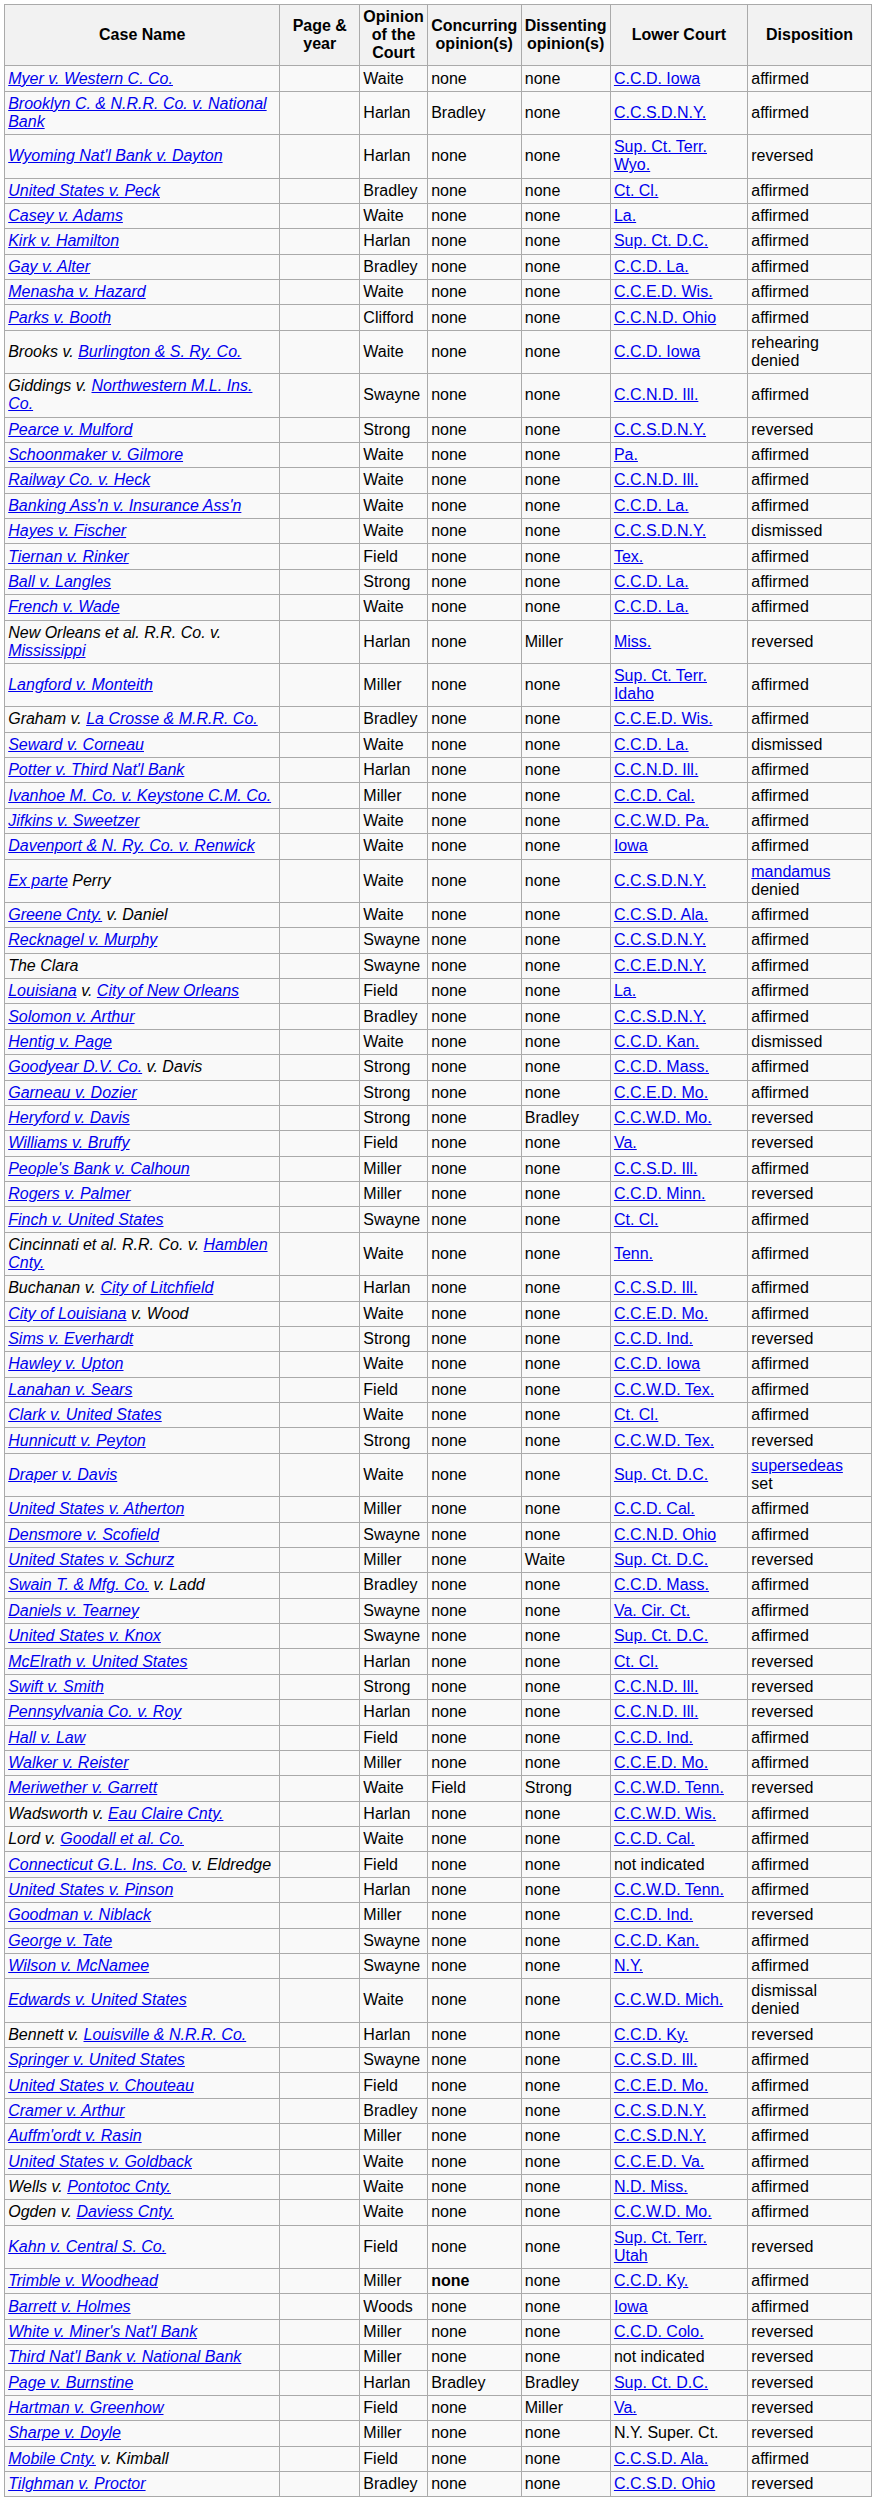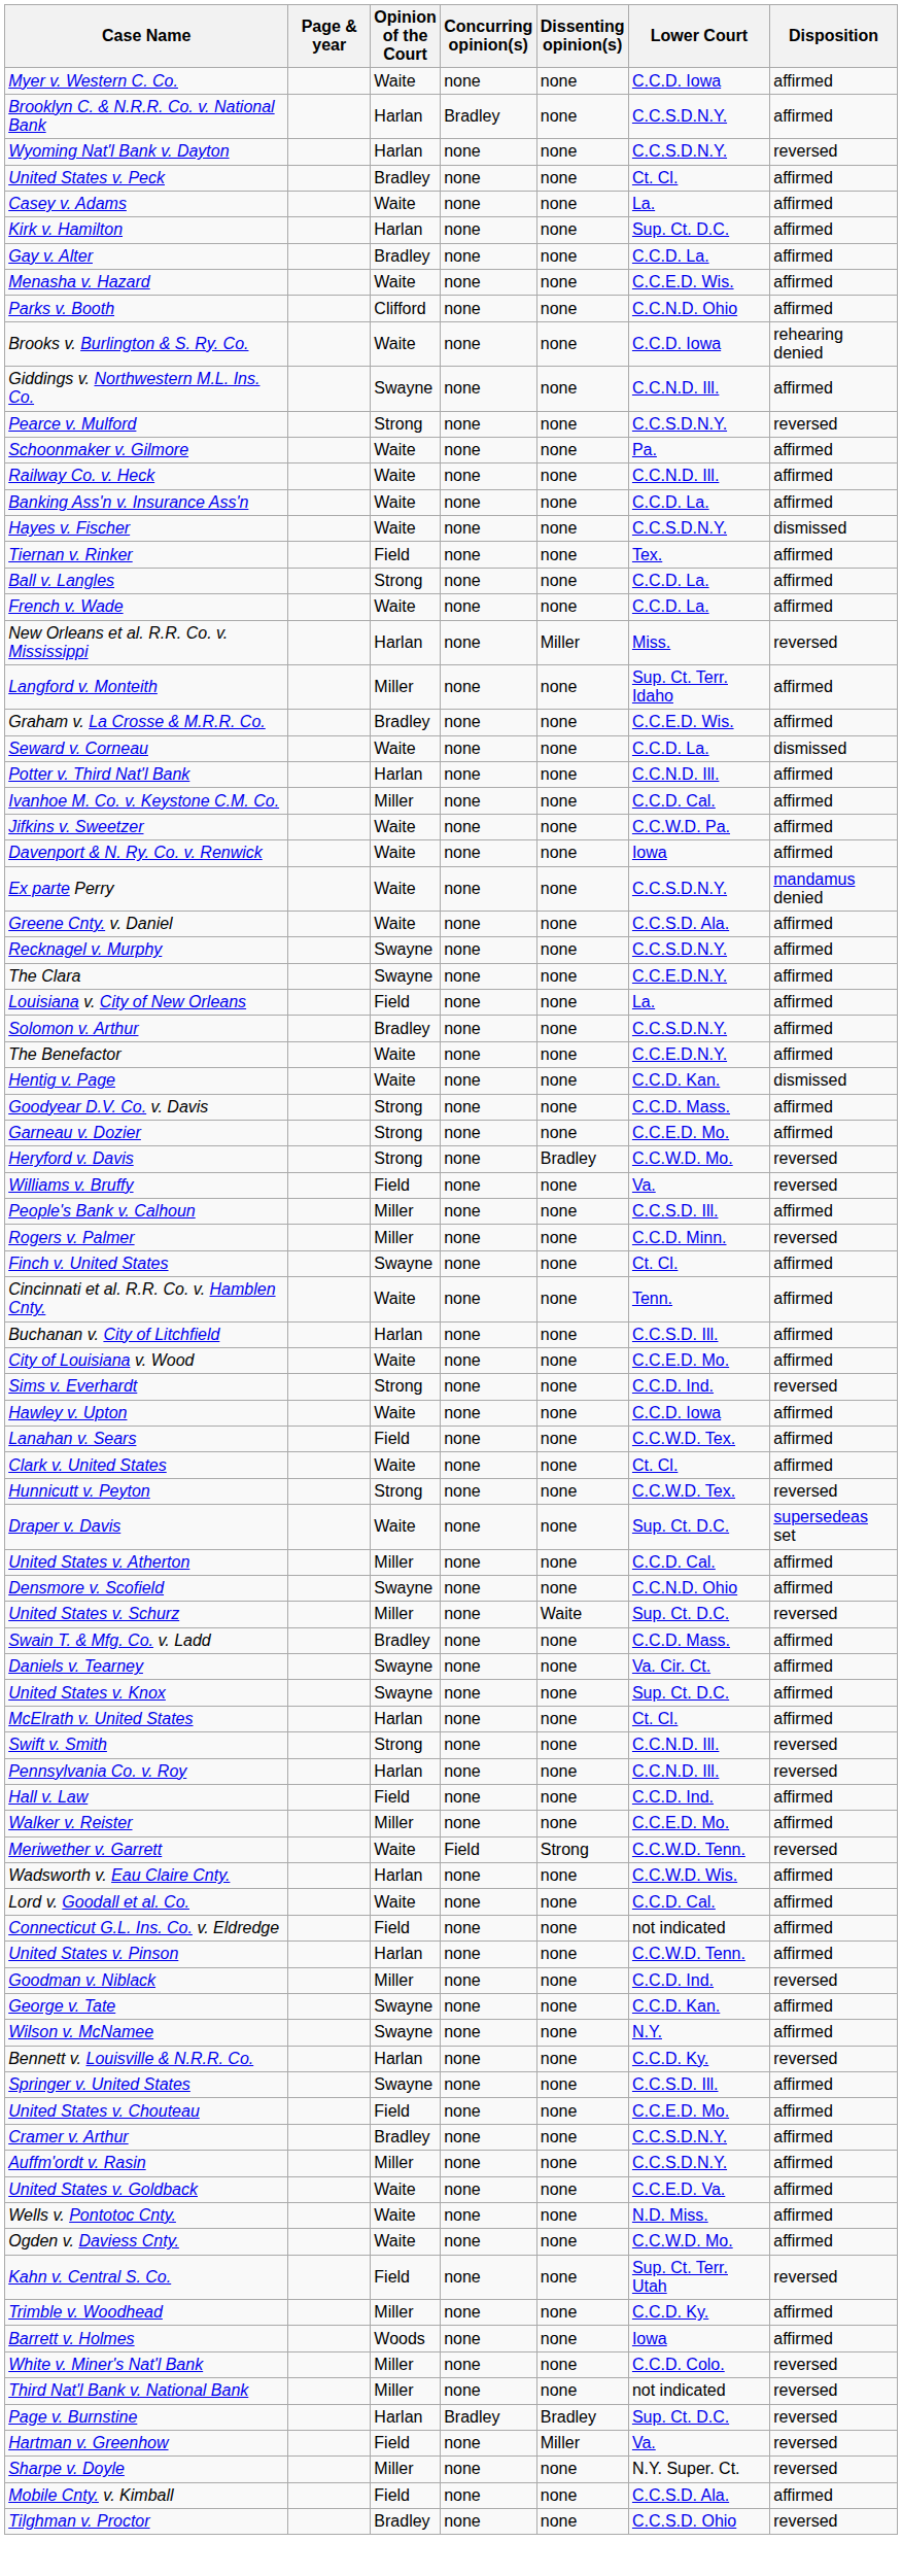Wyoming Nat'l Bank v. Dayton | Lower Court: Sup. Ct. Terr. Wyo. -> C.C.S.D.N.Y.
+ row: The Benefactor | Waite | none | none | C.C.E.D.N.Y. | affirmed
McElrath v. United States | Disposition: reversed -> affirmed
- row: Edwards v. United States | Waite | none | none | C.C.W.D. Mich. | dismissal denied
Trimble v. Woodhead | Concurring opinion(s): bold -> normal
